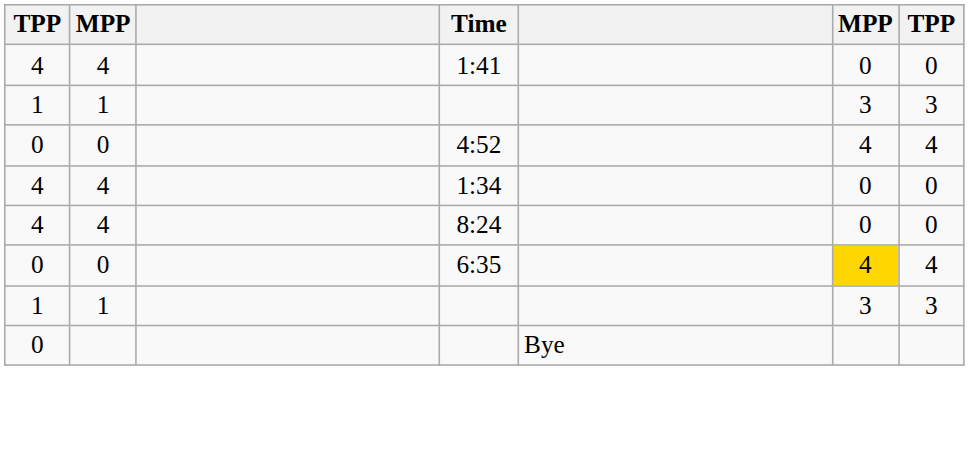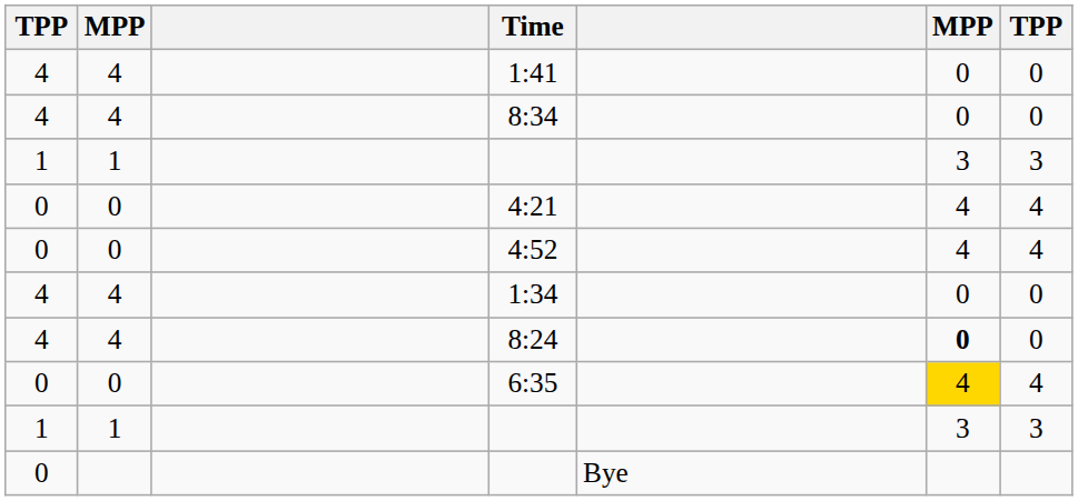+ row: 4 | 4 | 8:34 | 0 | 0
+ row: 0 | 0 | 4:21 | 4 | 4
8:24 | column 6: normal -> bold
